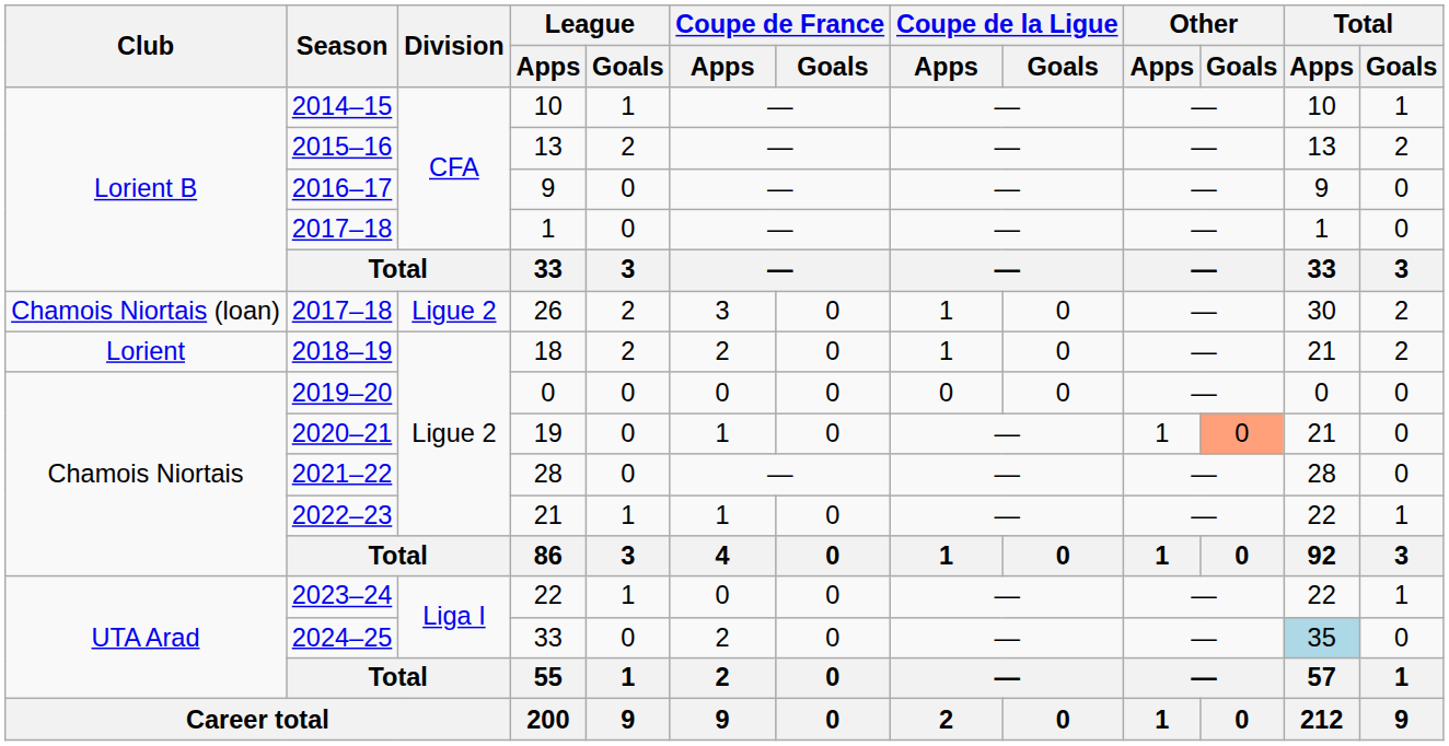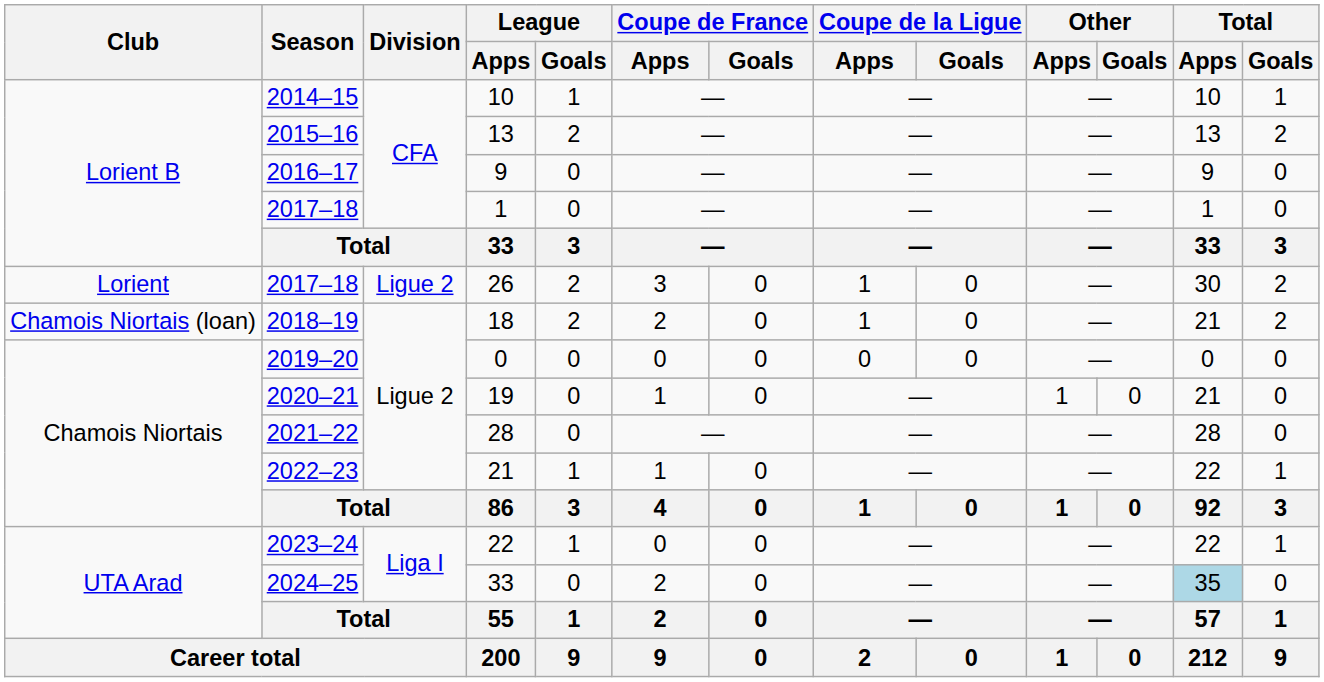26 | Club: Chamois Niortais (loan) -> Lorient
18 | Club: Lorient -> Chamois Niortais (loan)
19 | Other / Goals: lightsalmon background -> no background
